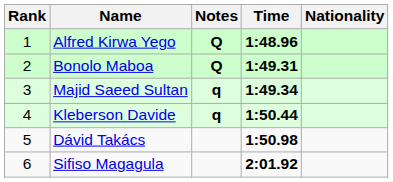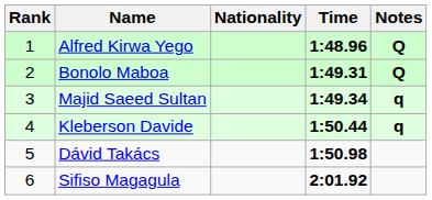columns swapped: Nationality <-> Notes
